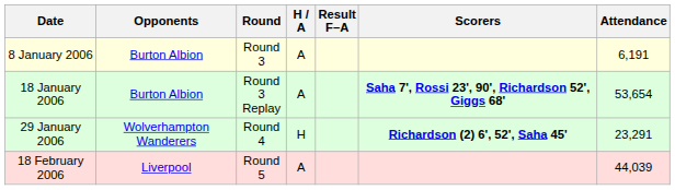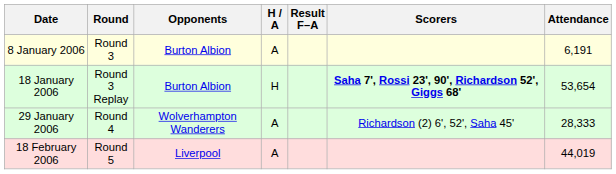columns swapped: Round <-> Opponents
18 January 2006 | H / A: A -> H
29 January 2006 | H / A: H -> A
29 January 2006 | Scorers: bold -> normal
29 January 2006 | Attendance: 23,291 -> 28,333
18 February 2006 | Attendance: 44,039 -> 44,019
